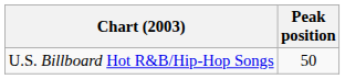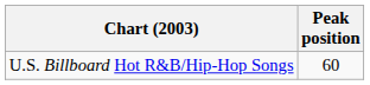U.S. Billboard Hot R&B/Hip-Hop Songs | Peak position: 50 -> 60
